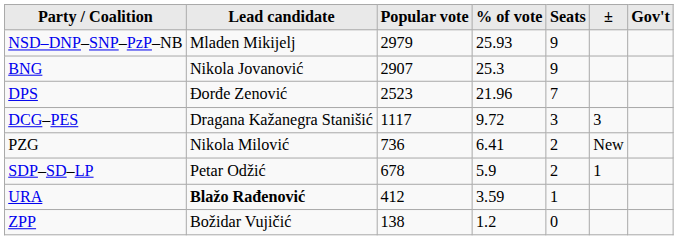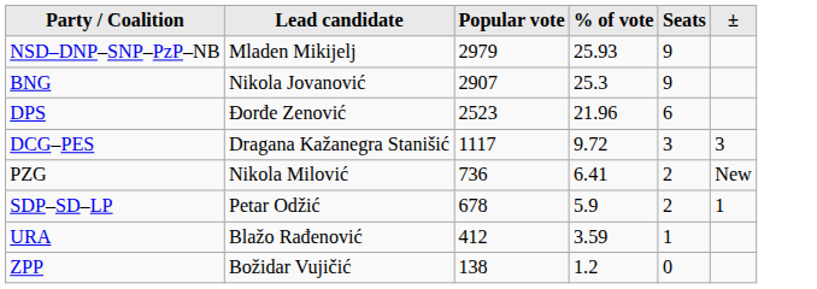- column: Gov't
DPS | Seats: 7 -> 6
URA | Lead candidate: bold -> normal
